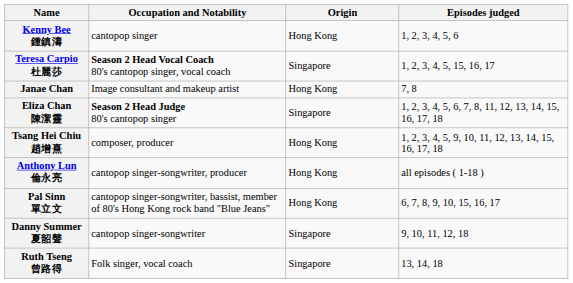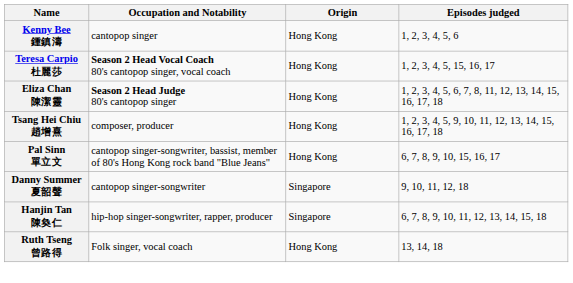Teresa Carpio 杜麗莎 | Origin: Singapore -> Hong Kong
- row: Janae Chan | Image consultant and makeup artist | Hong Kong | 7, 8
Eliza Chan 陳潔靈 | Origin: Singapore -> Hong Kong
- row: Anthony Lun 倫永亮 | cantopop singer-songwriter, producer | Hong Kong | all episodes ( 1-18 )
+ row: Hanjin Tan 陳奐仁 | hip-hop singer-songwriter, rapper, producer | Singapore | 6, 7, 8, 9, 10, 11, 12, 13, 14, 15, 18
Ruth Tseng 曾路得 | Origin: Singapore -> Hong Kong
